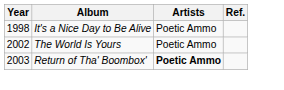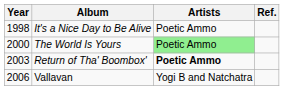The World Is Yours | Year: 2002 -> 2000
The World Is Yours | Artists: no background -> lightgreen background
+ row: 2006 | Vallavan | Yogi B and Natchatra
